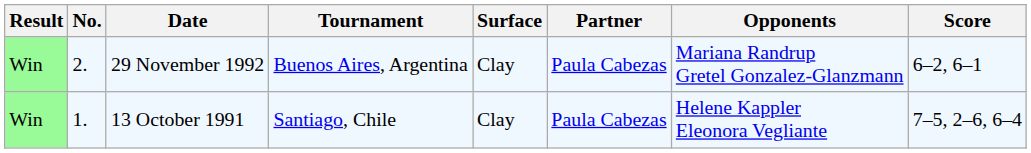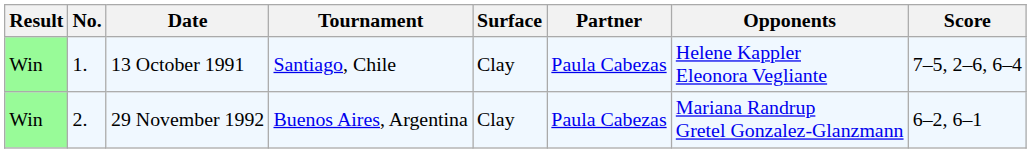rows swapped: 13 October 1991 <-> 29 November 1992
